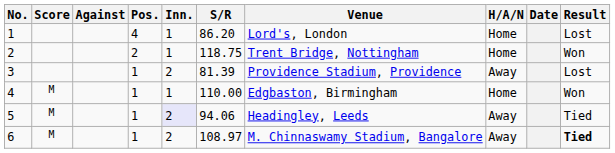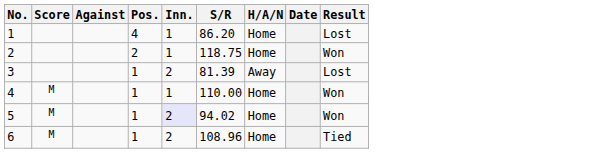- column: Venue | Lord's, London | Trent Bridge, Nottingham | Providence Stadium, Providence | Edgbaston, Birmingham | Headingley, Leeds | M. Chinnaswamy Stadium, Bangalore
5 | S/R: 94.06 -> 94.02
5 | H/A/N: Away -> Home
5 | Result: Tied -> Won
6 | S/R: 108.97 -> 108.96
6 | H/A/N: Away -> Home
6 | Result: bold -> normal
